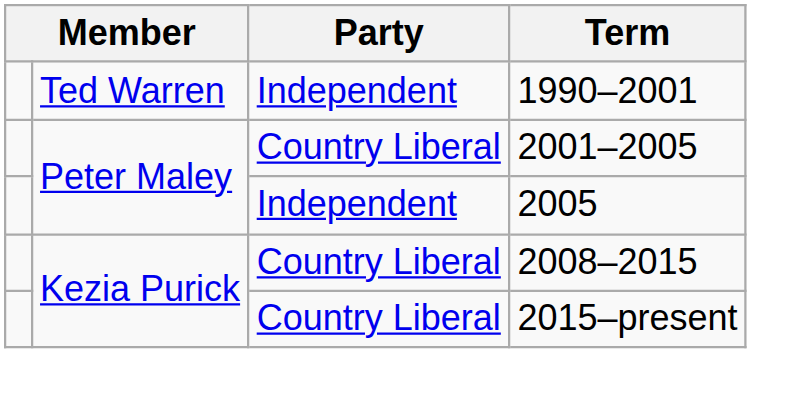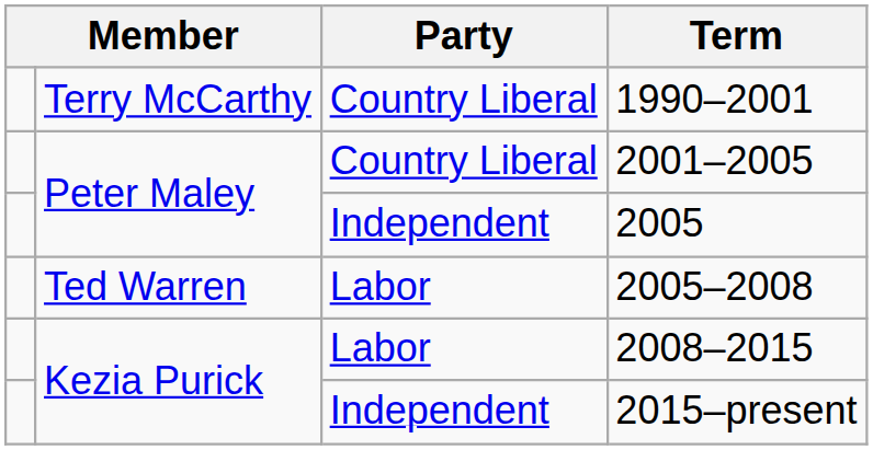1990–2001 | column 2: Ted Warren -> Terry McCarthy
1990–2001 | Party: Independent -> Country Liberal
+ row: Ted Warren | Labor | 2005–2008
2008–2015 | Party: Country Liberal -> Labor
2015–present | Party: Country Liberal -> Independent
